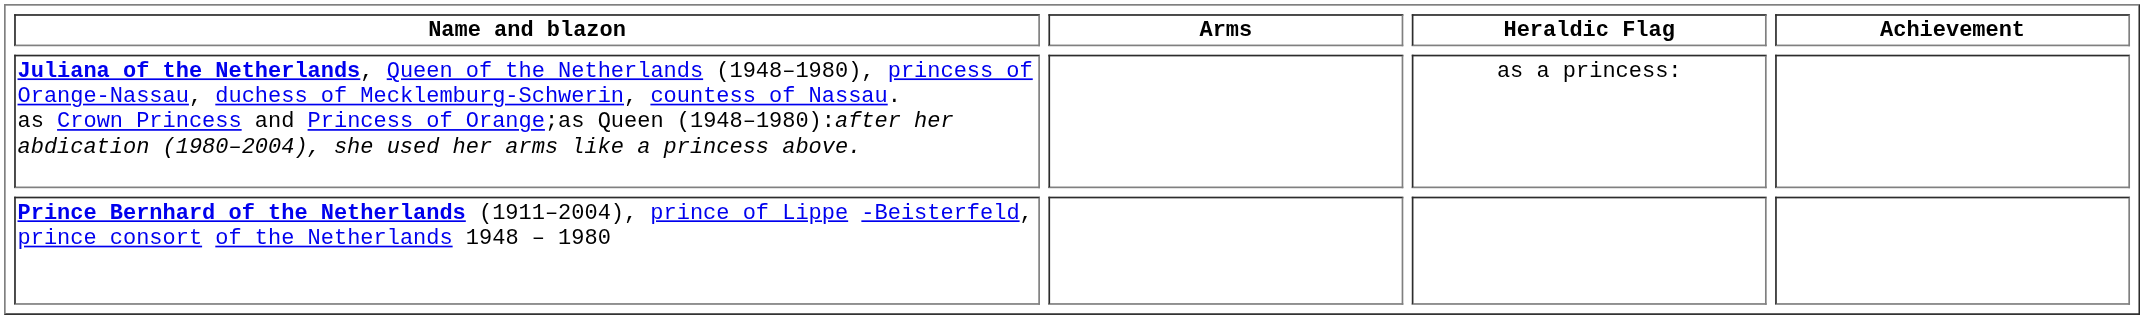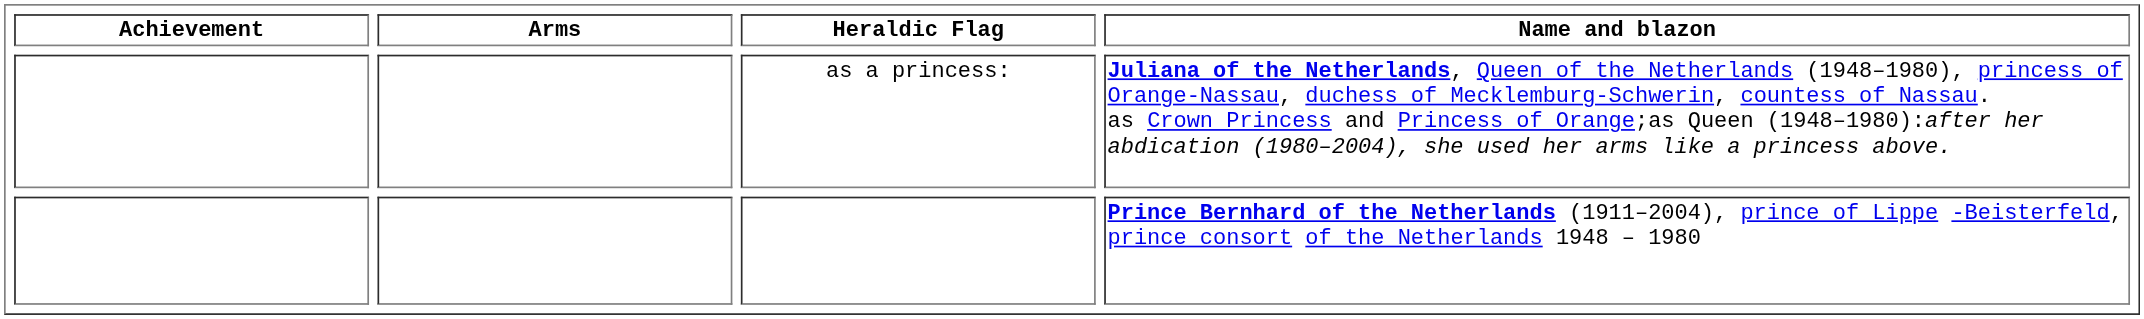columns swapped: Achievement <-> Name and blazon
